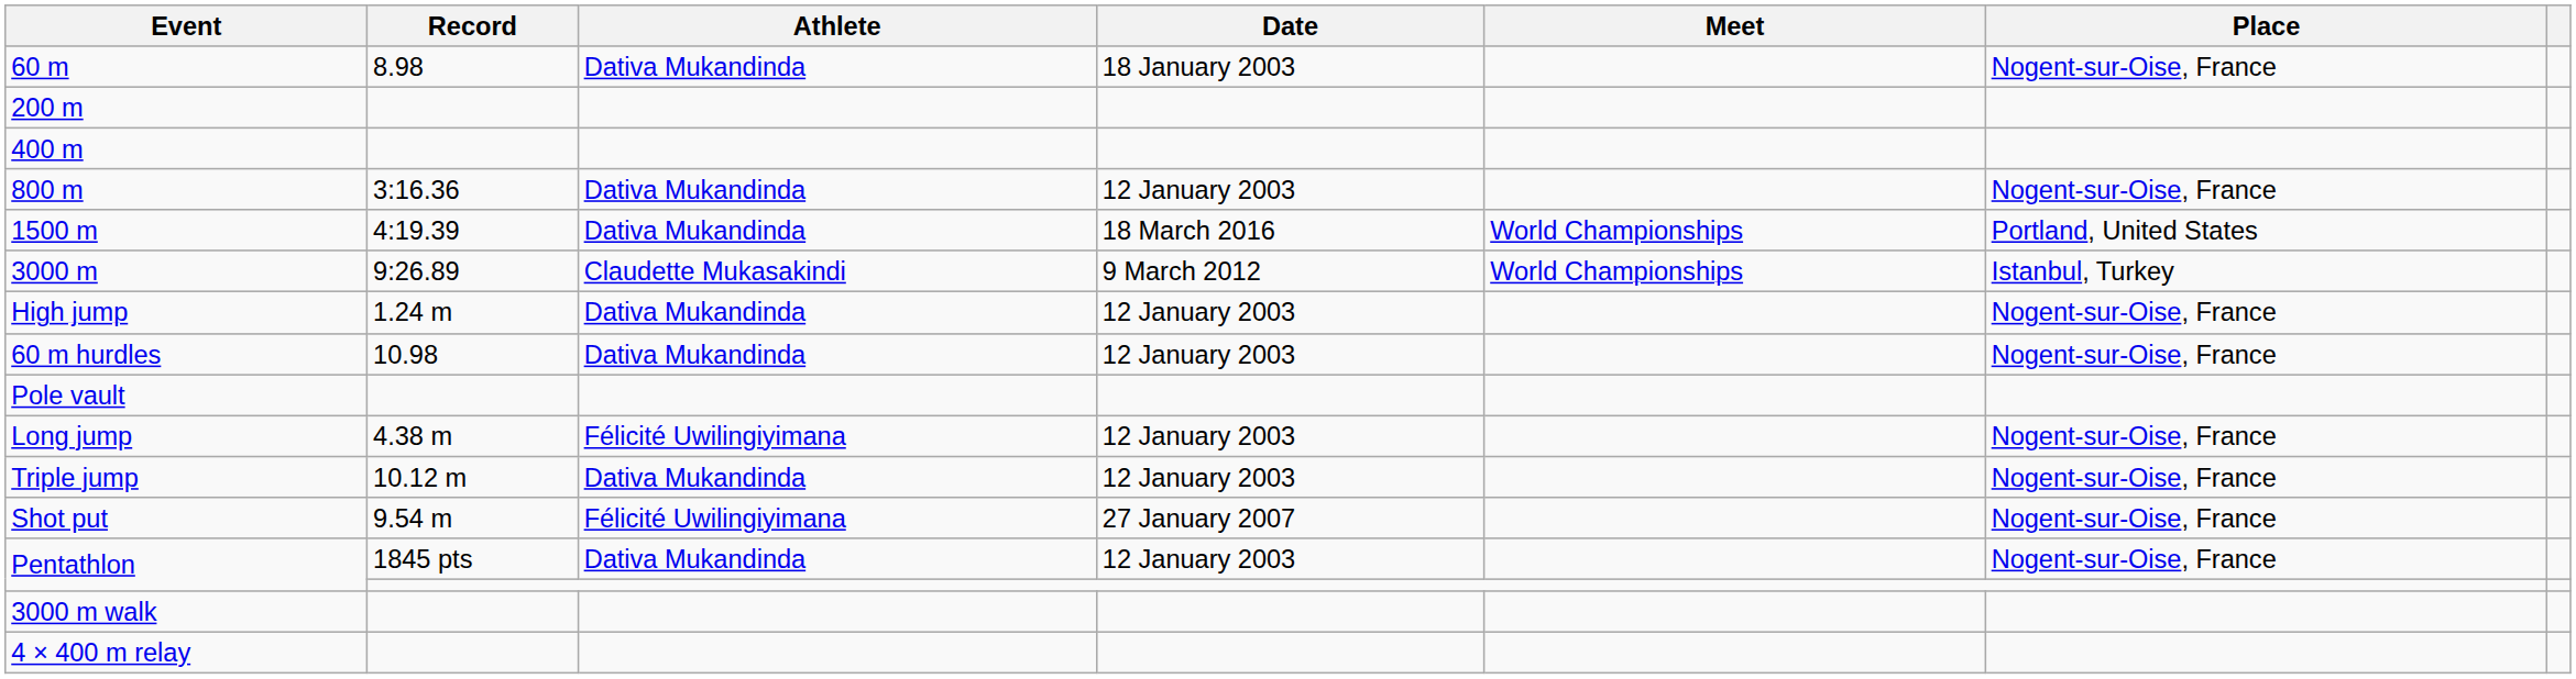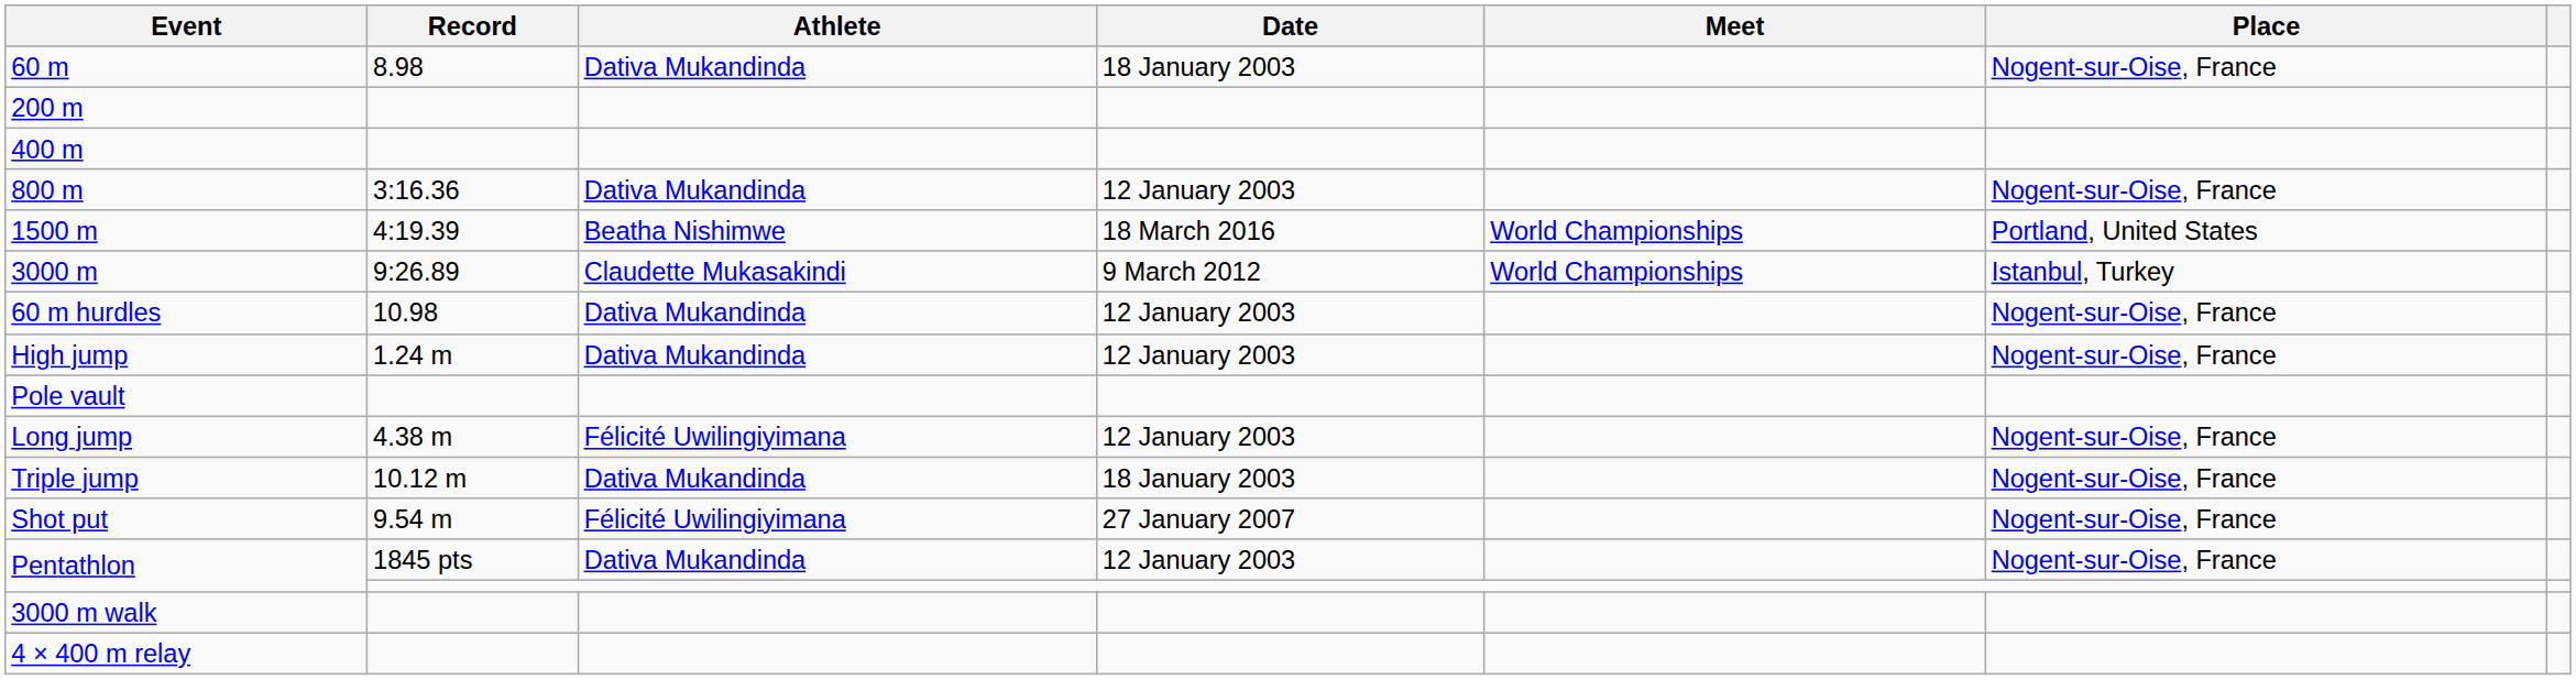1500 m | Athlete: Dativa Mukandinda -> Beatha Nishimwe
rows swapped: 60 m hurdles <-> High jump
Triple jump | Date: 12 January 2003 -> 18 January 2003
